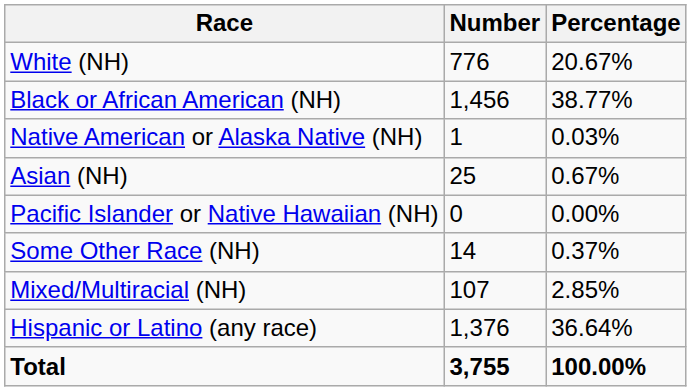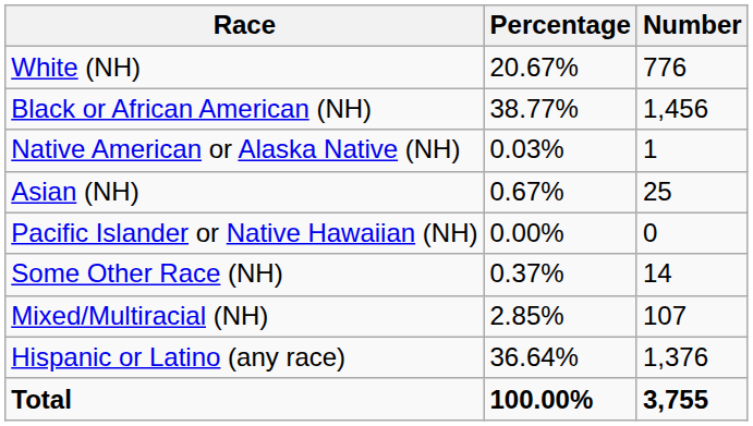columns swapped: Number <-> Percentage
